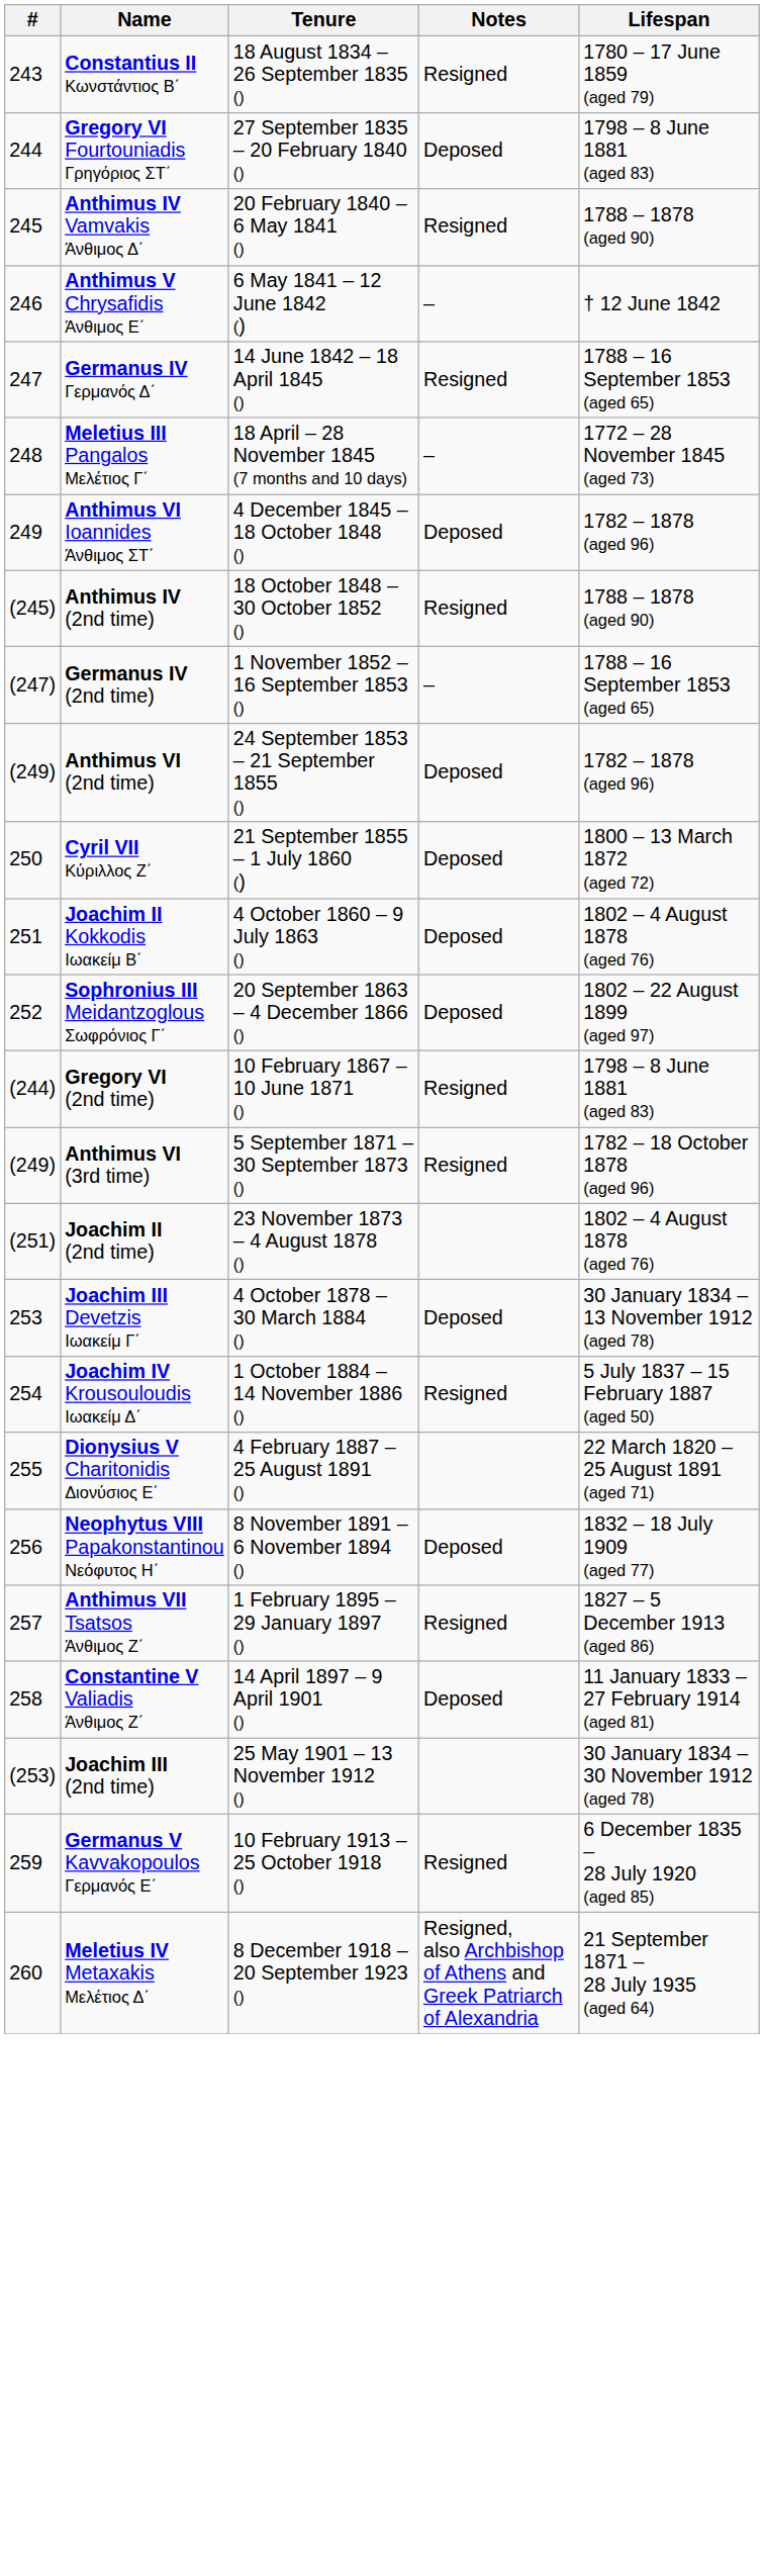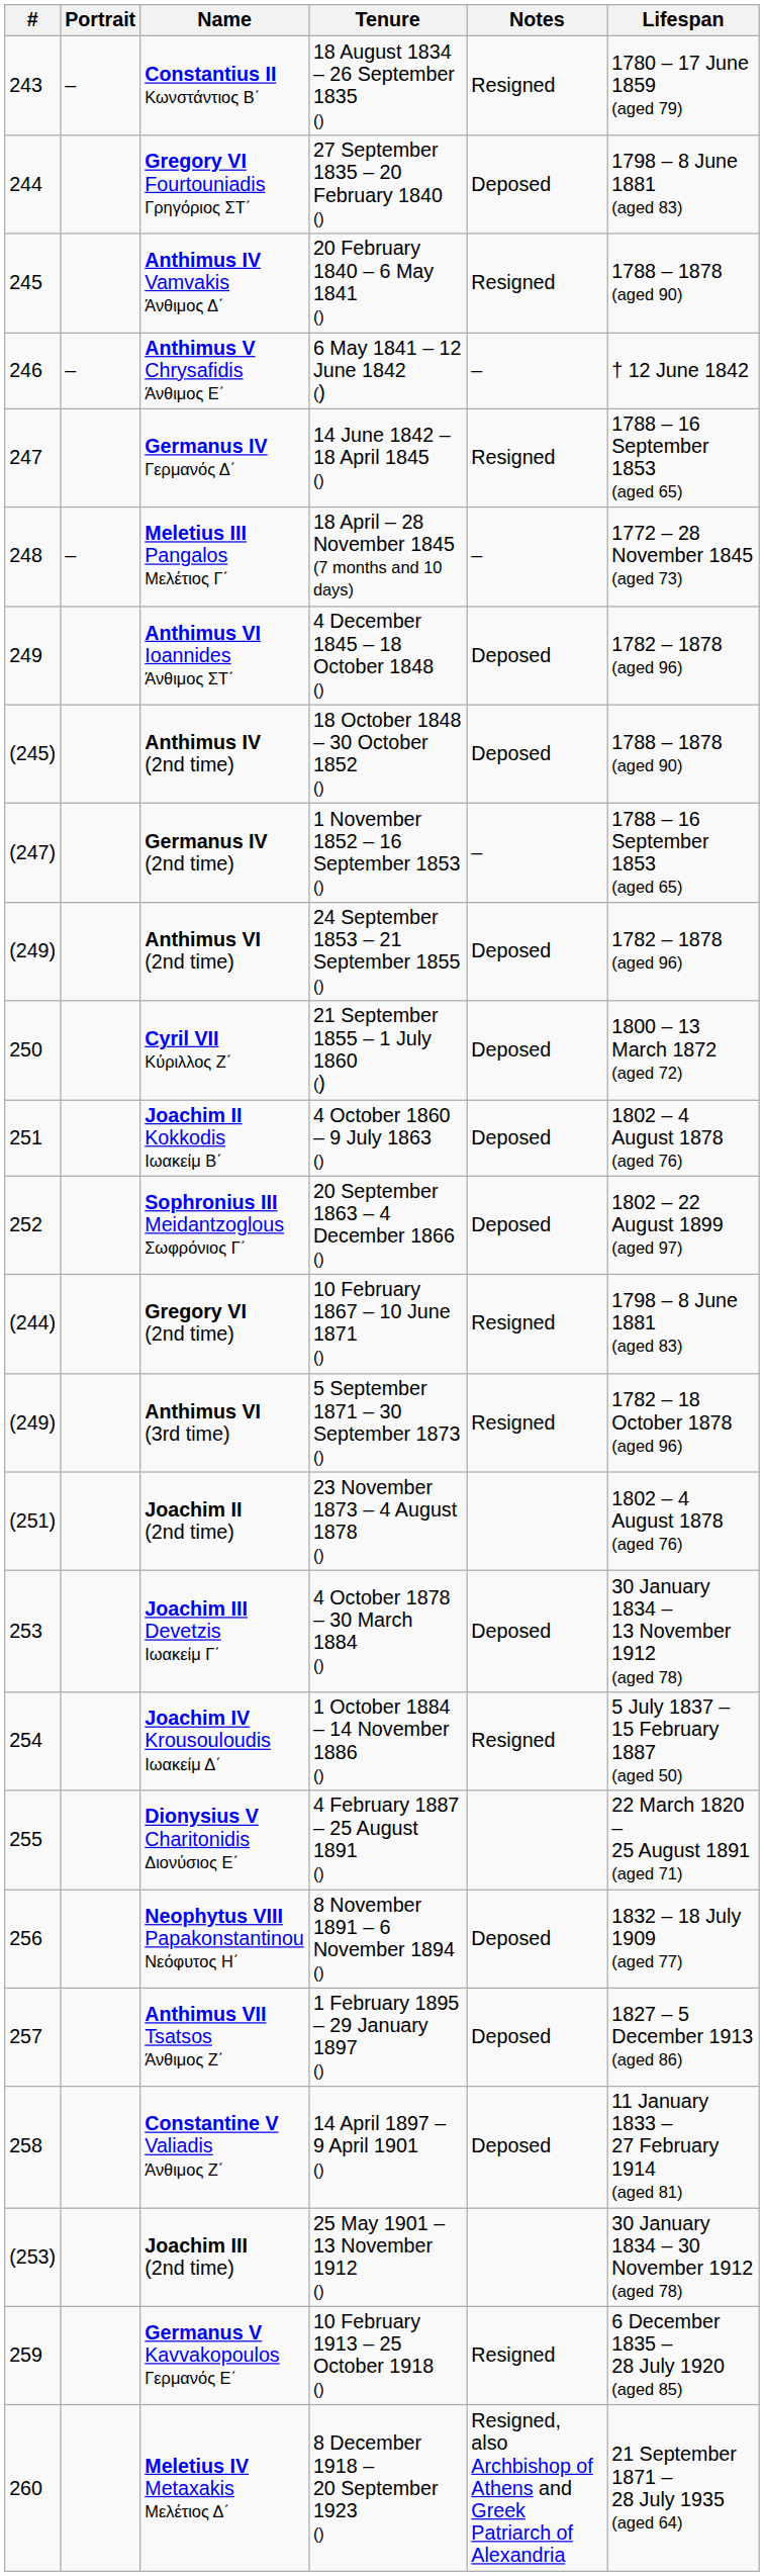+ column: Portrait | – | – | –
Anthimus IV (2nd time) | Notes: Resigned -> Deposed
Anthimus VII Tsatsos Άνθιμος Ζ΄ | Notes: Resigned -> Deposed
